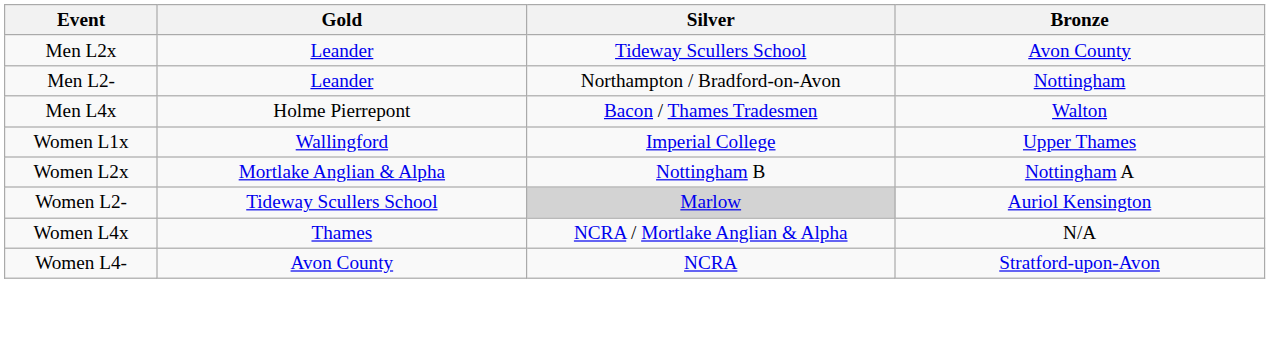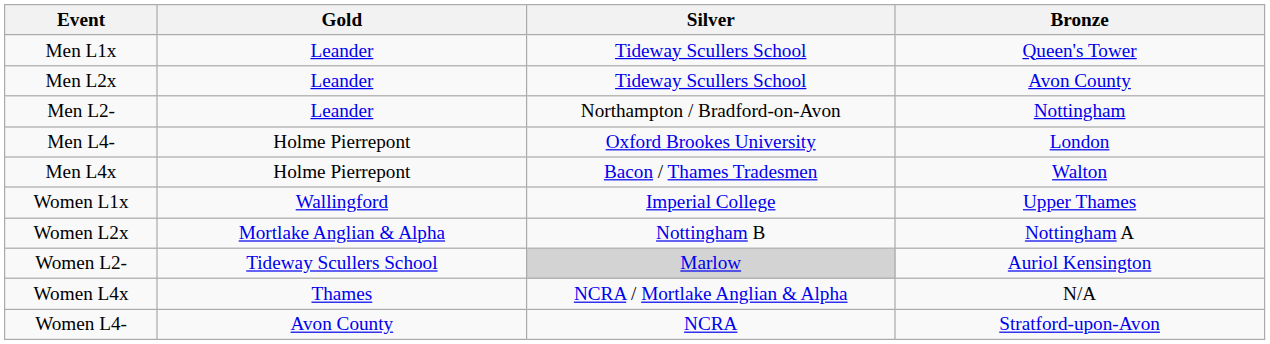+ row: Men L1x | Leander | Tideway Scullers School | Queen's Tower
+ row: Men L4- | Holme Pierrepont | Oxford Brookes University | London
